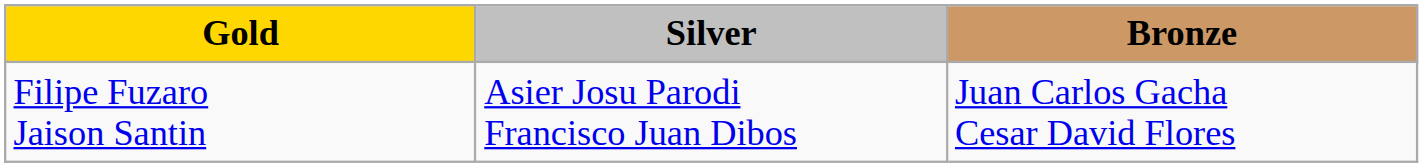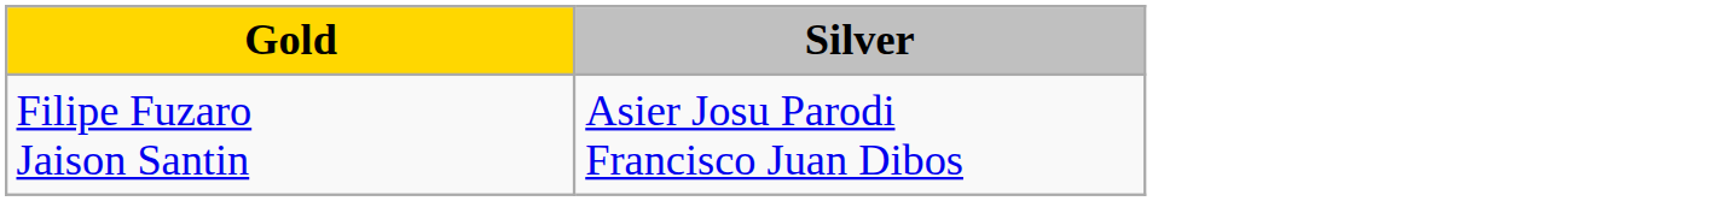- column: Bronze | Juan Carlos Gacha Cesar David Flores
